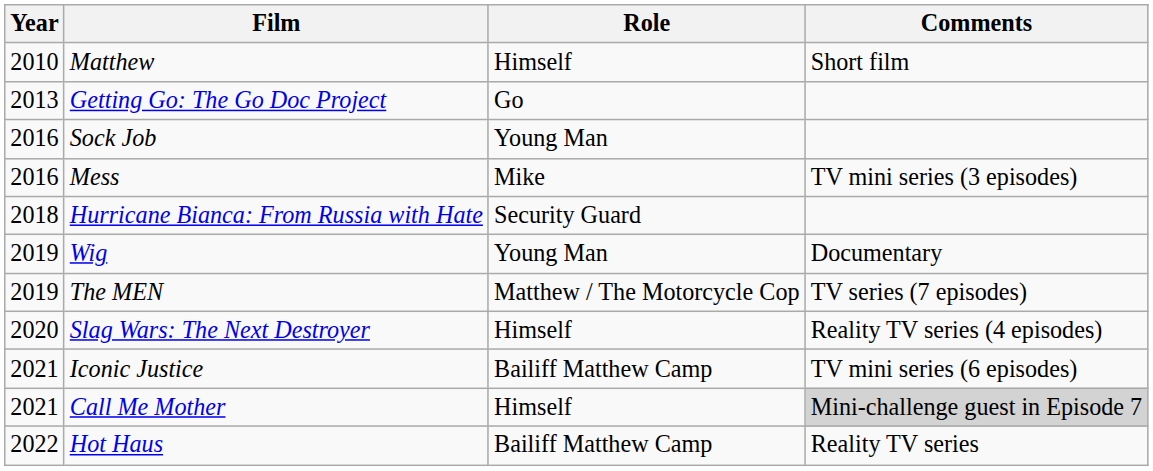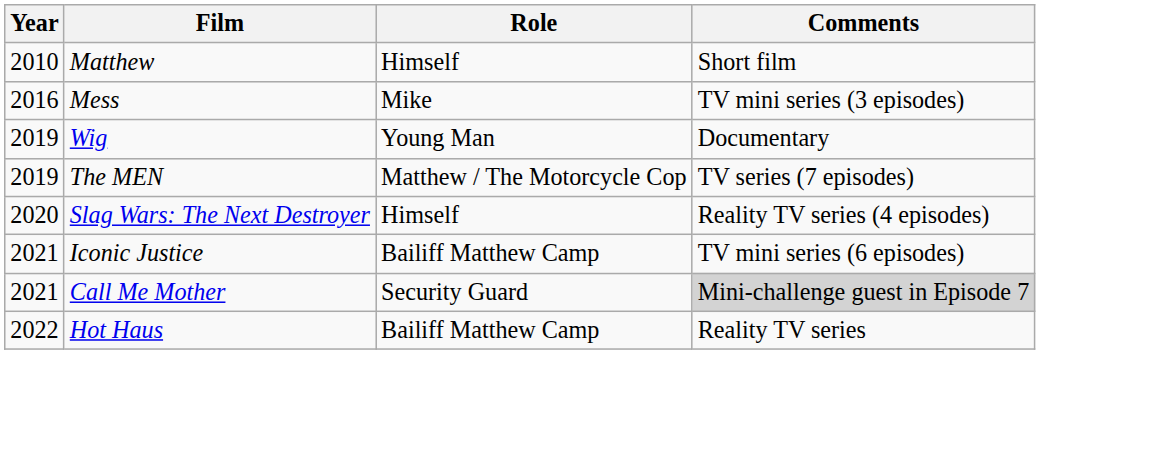- row: 2013 | Getting Go: The Go Doc Project | Go
- row: 2016 | Sock Job | Young Man
- row: 2018 | Hurricane Bianca: From Russia with Hate | Security Guard
Call Me Mother | Role: Himself -> Security Guard
